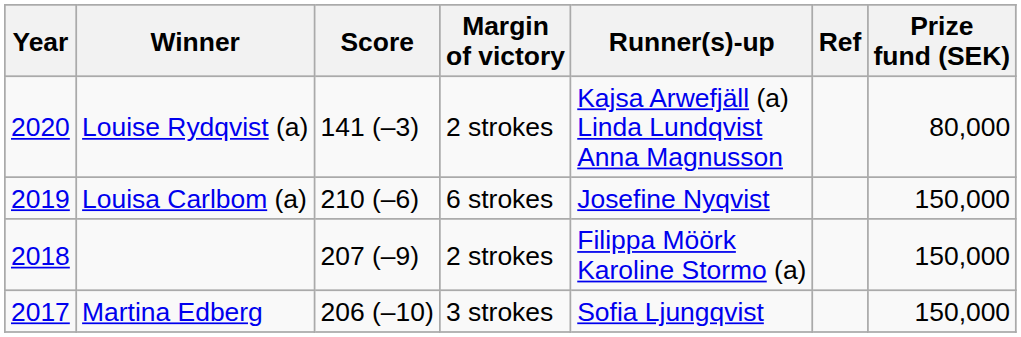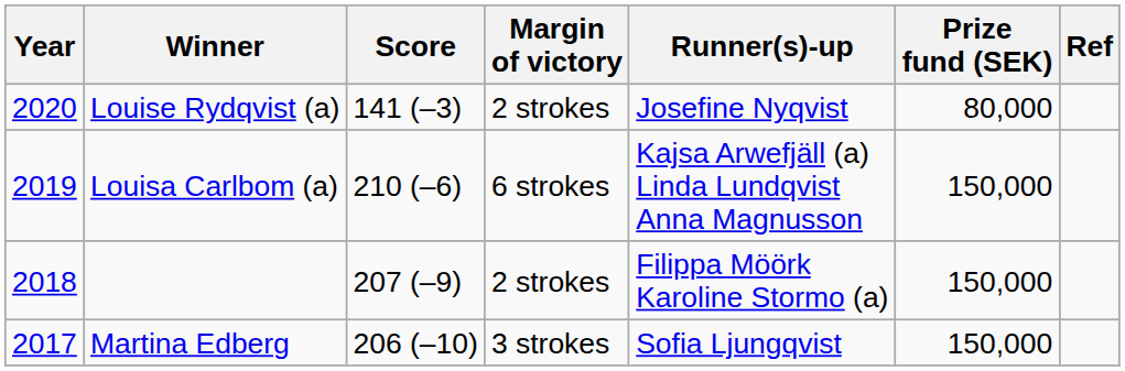columns swapped: Prize fund (SEK) <-> Ref
Louise Rydqvist (a) | Runner(s)-up: Kajsa Arwefjäll (a) Linda Lundqvist Anna Magnusson -> Josefine Nyqvist
Louisa Carlbom (a) | Runner(s)-up: Josefine Nyqvist -> Kajsa Arwefjäll (a) Linda Lundqvist Anna Magnusson
